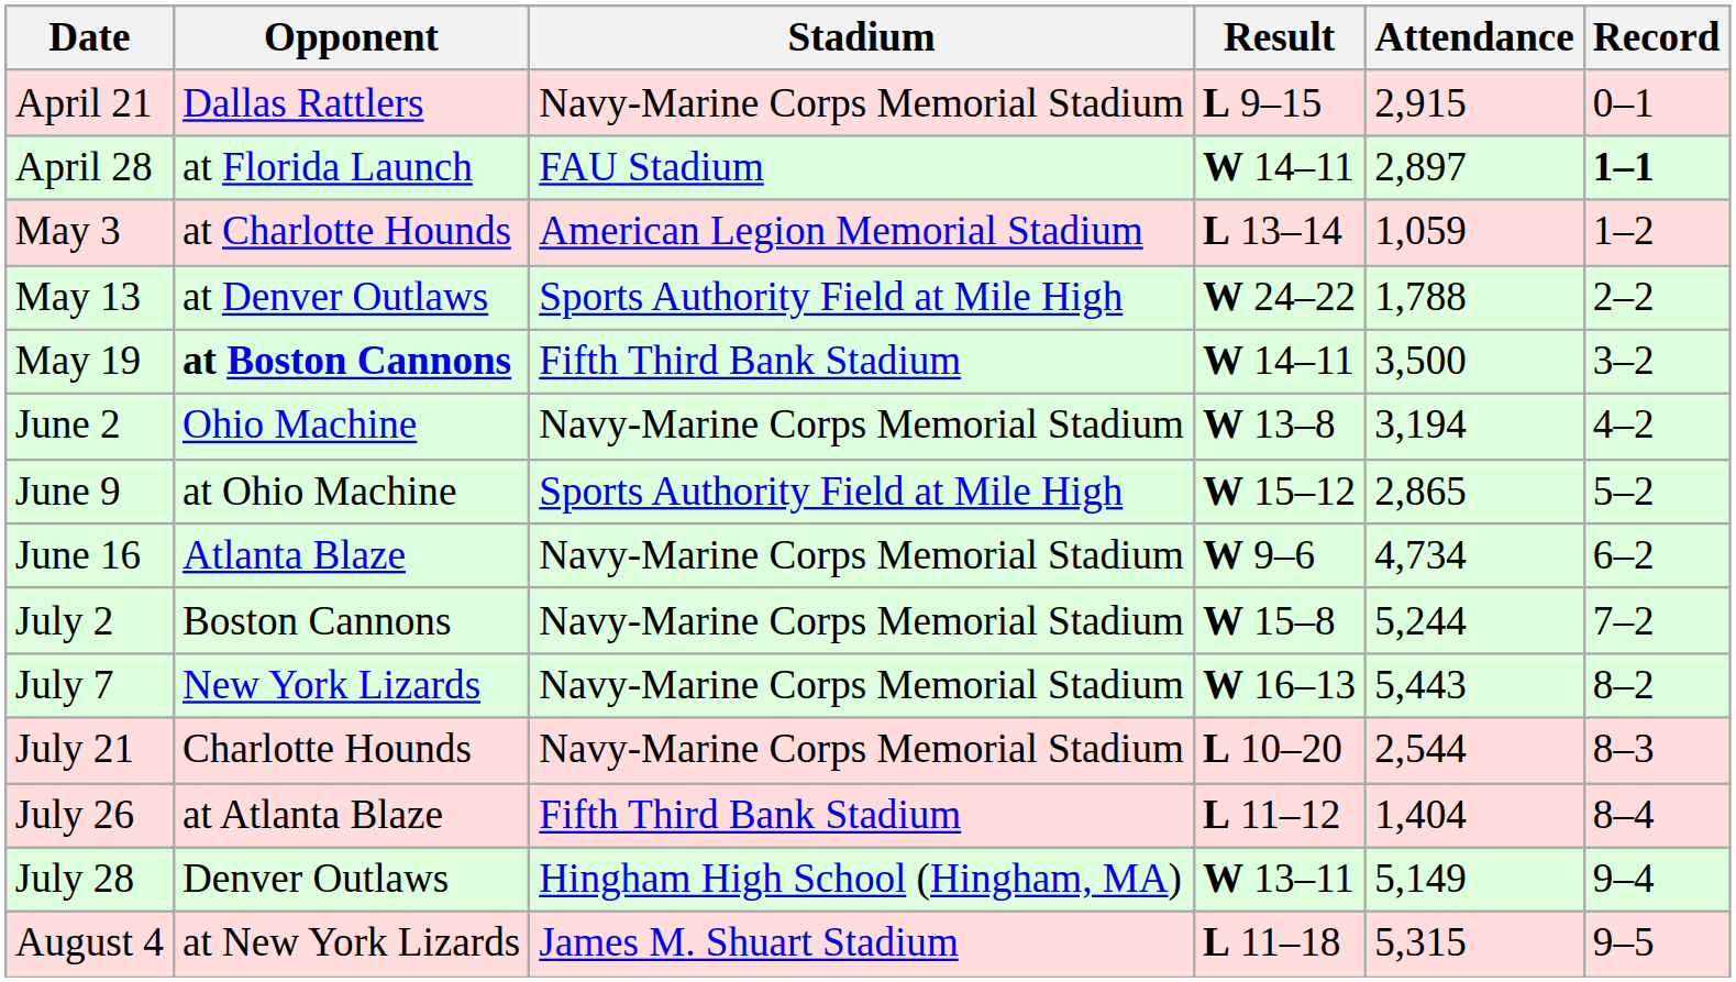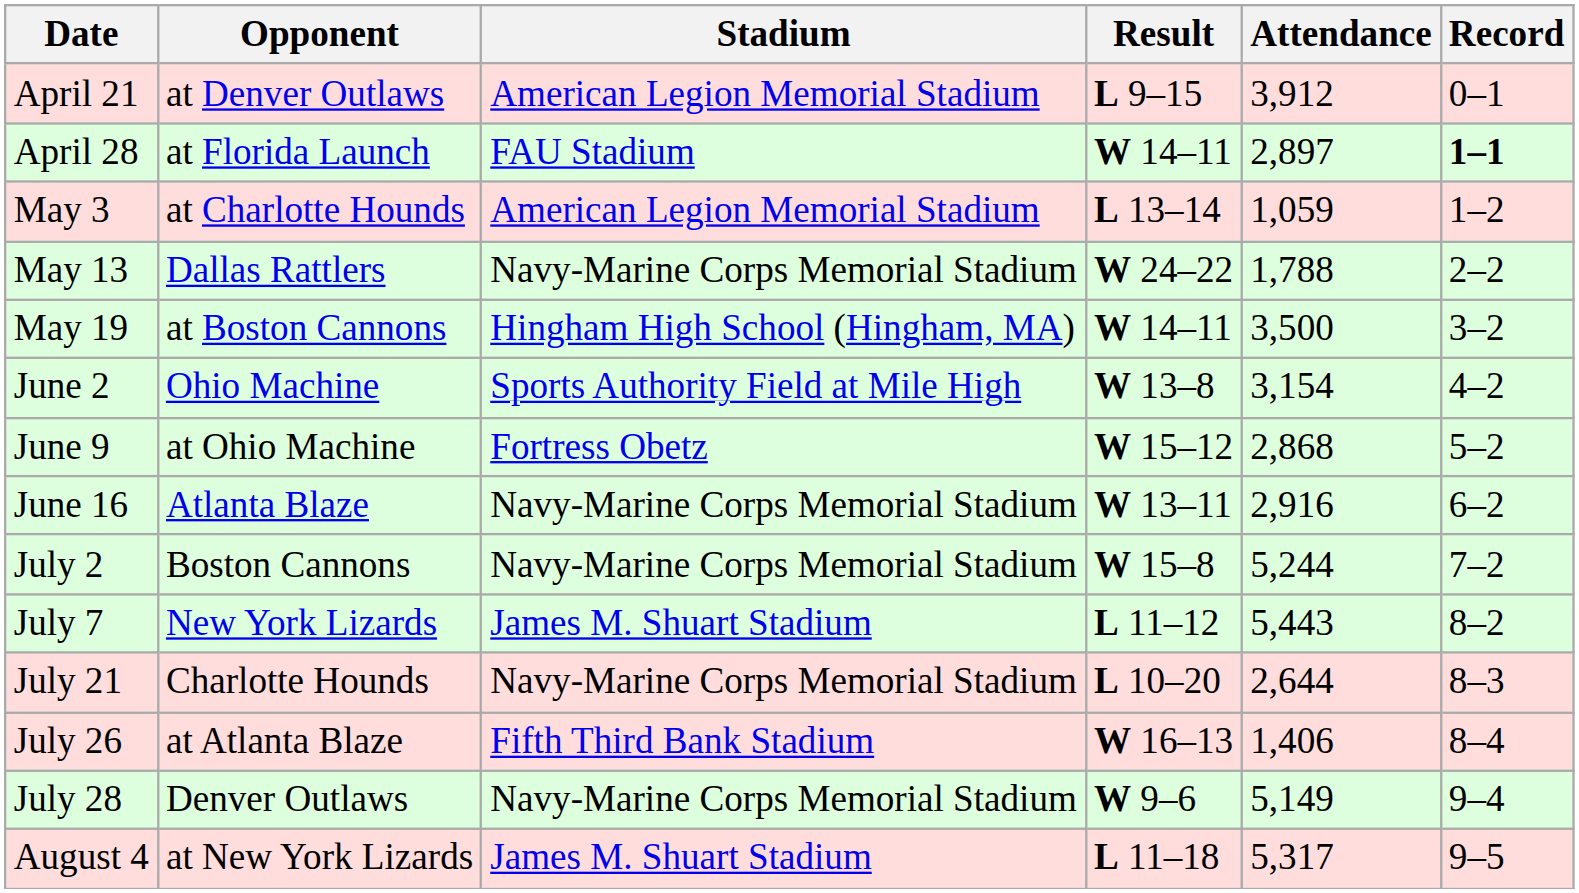April 21 | Opponent: Dallas Rattlers -> at Denver Outlaws
April 21 | Stadium: Navy-Marine Corps Memorial Stadium -> American Legion Memorial Stadium
April 21 | Attendance: 2,915 -> 3,912
May 13 | Opponent: at Denver Outlaws -> Dallas Rattlers
May 13 | Stadium: Sports Authority Field at Mile High -> Navy-Marine Corps Memorial Stadium
May 19 | Opponent: bold -> normal
May 19 | Stadium: Fifth Third Bank Stadium -> Hingham High School (Hingham, MA)
June 2 | Stadium: Navy-Marine Corps Memorial Stadium -> Sports Authority Field at Mile High
June 2 | Attendance: 3,194 -> 3,154
June 9 | Stadium: Sports Authority Field at Mile High -> Fortress Obetz
June 9 | Attendance: 2,865 -> 2,868
June 16 | Result: W 9–6 -> W 13–11
June 16 | Attendance: 4,734 -> 2,916
July 7 | Stadium: Navy-Marine Corps Memorial Stadium -> James M. Shuart Stadium
July 7 | Result: W 16–13 -> L 11–12
July 21 | Attendance: 2,544 -> 2,644
July 26 | Result: L 11–12 -> W 16–13
July 26 | Attendance: 1,404 -> 1,406
July 28 | Stadium: Hingham High School (Hingham, MA) -> Navy-Marine Corps Memorial Stadium
July 28 | Result: W 13–11 -> W 9–6
August 4 | Attendance: 5,315 -> 5,317
